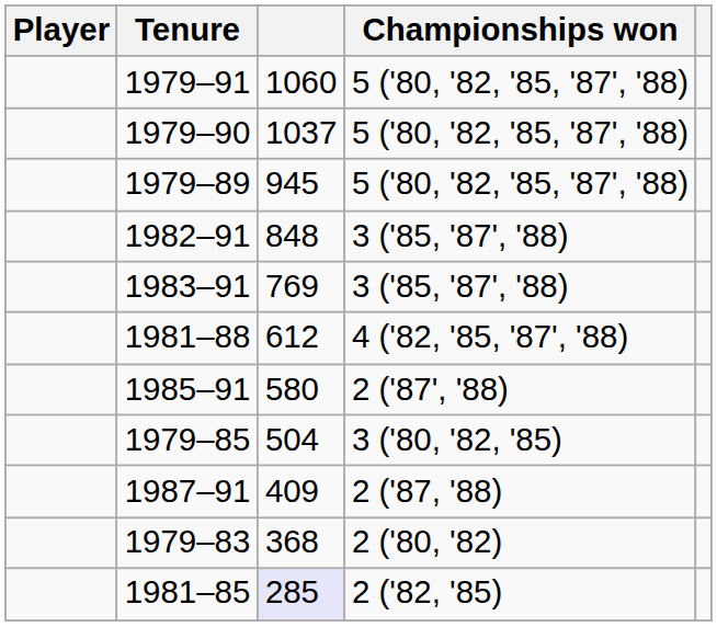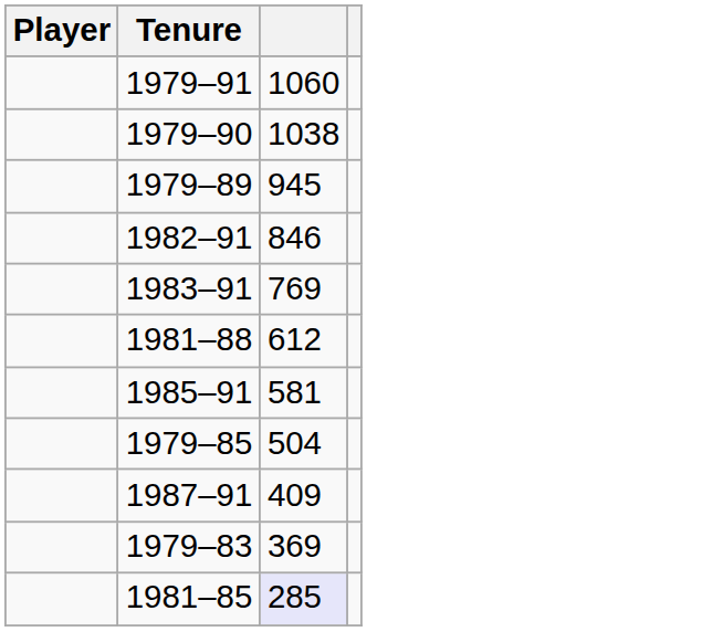- column: Championships won | 5 ('80, '82, '85, '87', '88) | 5 ('80, '82, '85, '87', '88) | 5 ('80, '82, '85, '87', '88) | 3 ('85, '87', '88) | 3 ('85, '87', '88) | 4 ('82, '85, '87', '88) | 2 ('87', '88) | 3 ('80, '82, '85) | 2 ('87, '88) | 2 ('80, '82) | 2 ('82, '85)
1979–90 | column 3: 1037 -> 1038
1982–91 | column 3: 848 -> 846
1985–91 | column 3: 580 -> 581
1979–83 | column 3: 368 -> 369
